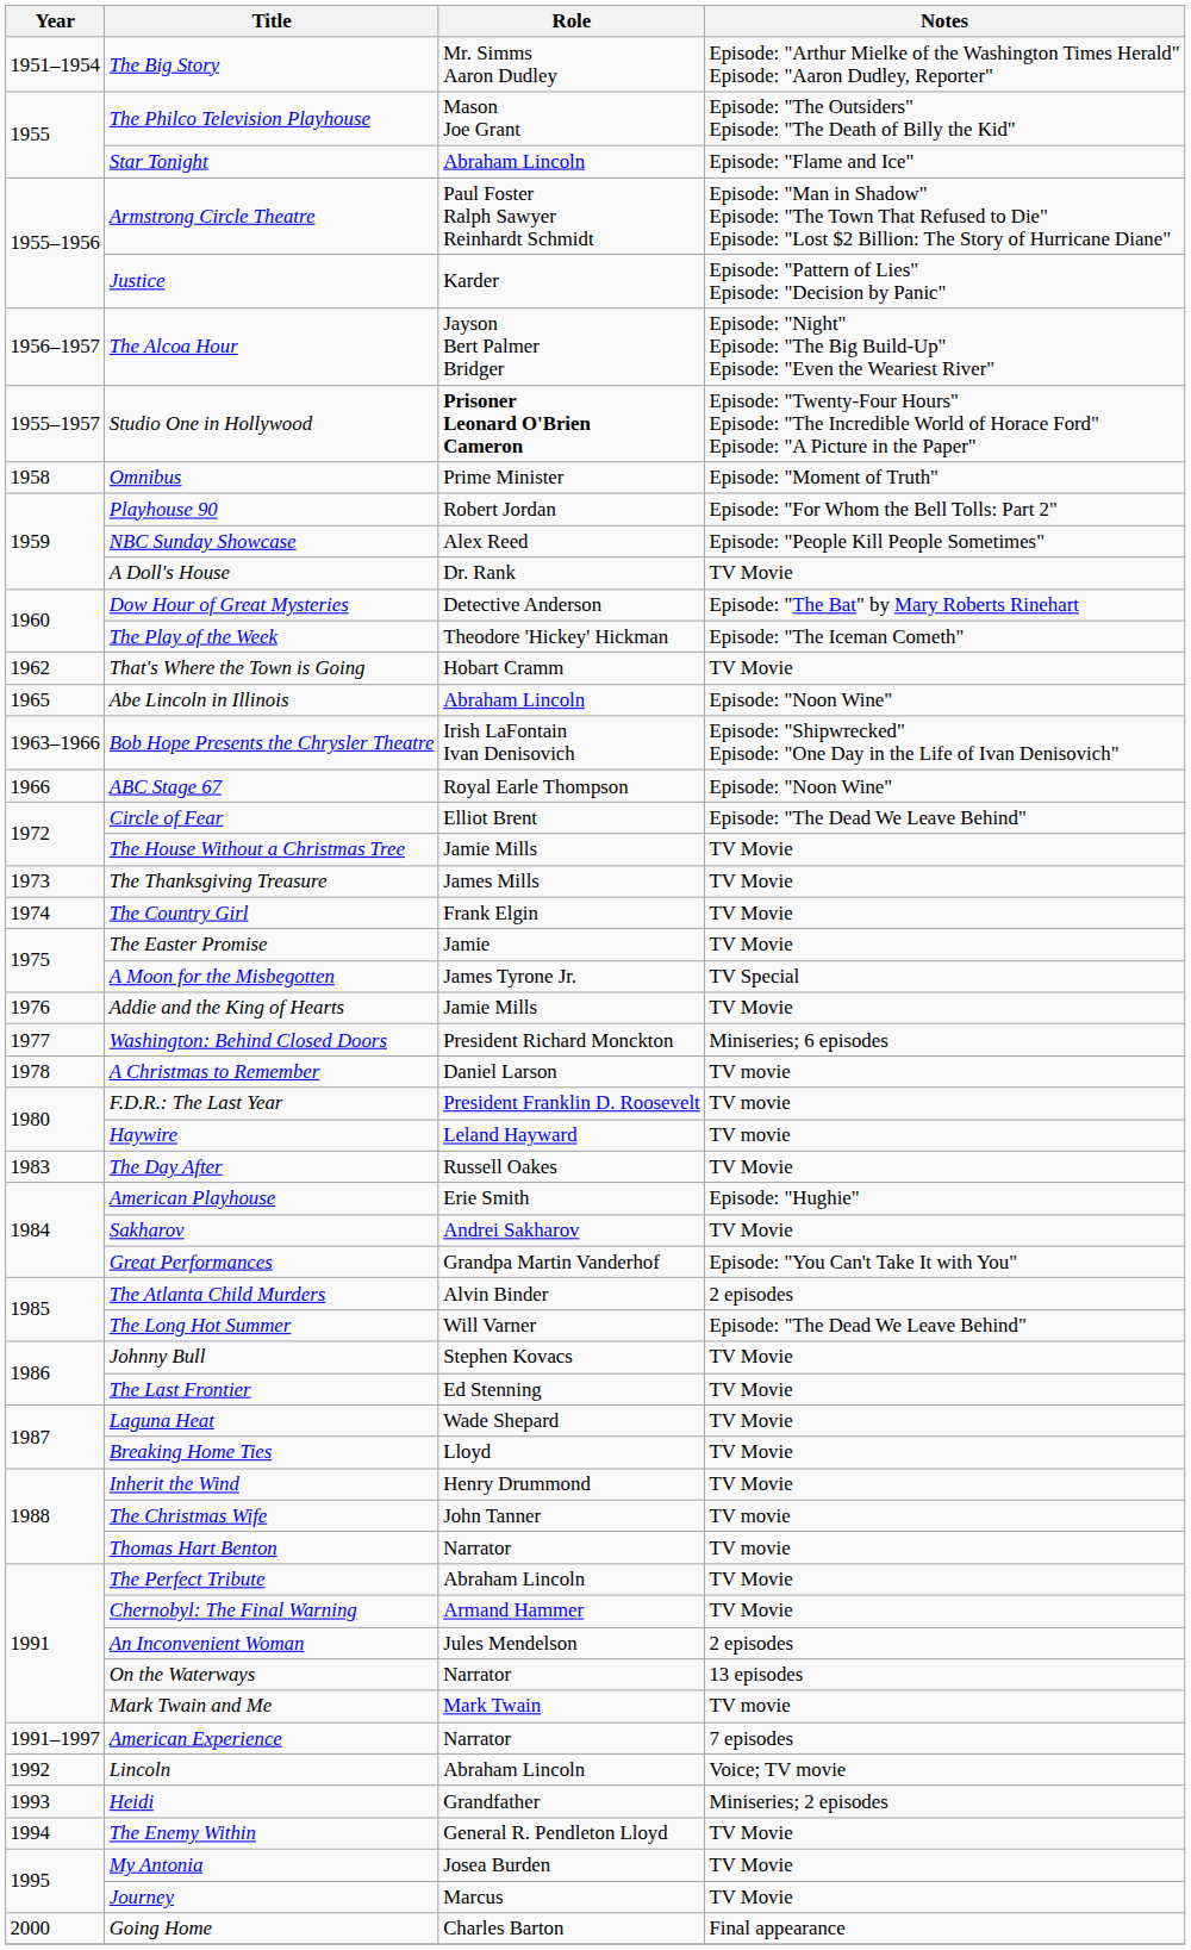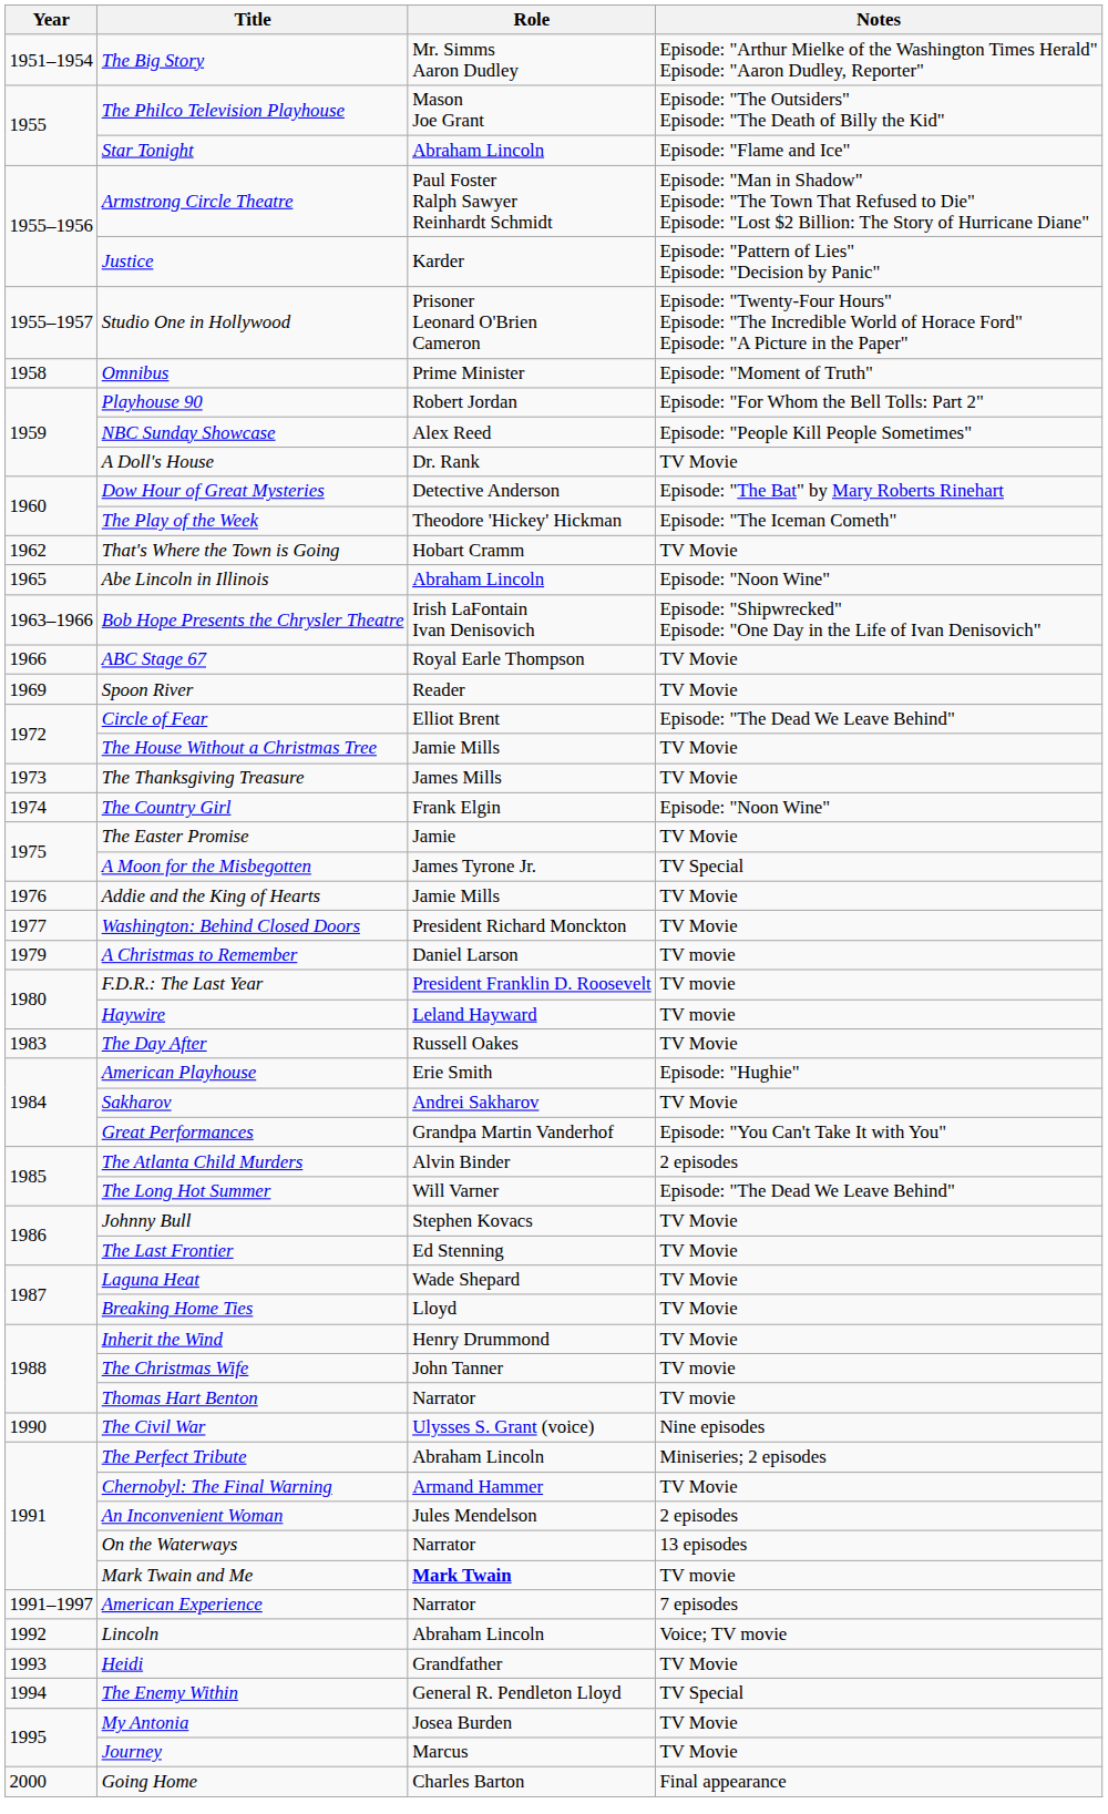- row: 1956–1957 | The Alcoa Hour | Jayson Bert Palmer Bridger | Episode: "Night" Episode: "The Big Build-Up" Episode: "Even the Weariest River"
Studio One in Hollywood | Role: bold -> normal
ABC Stage 67 | Notes: Episode: "Noon Wine" -> TV Movie
+ row: 1969 | Spoon River | Reader | TV Movie
The Country Girl | Notes: TV Movie -> Episode: "Noon Wine"
Washington: Behind Closed Doors | Notes: Miniseries; 6 episodes -> TV Movie
A Christmas to Remember | Year: 1978 -> 1979
+ row: 1990 | The Civil War | Ulysses S. Grant (voice) | Nine episodes
The Perfect Tribute | Notes: TV Movie -> Miniseries; 2 episodes
Mark Twain and Me | Role: normal -> bold
Heidi | Notes: Miniseries; 2 episodes -> TV Movie
The Enemy Within | Notes: TV Movie -> TV Special
